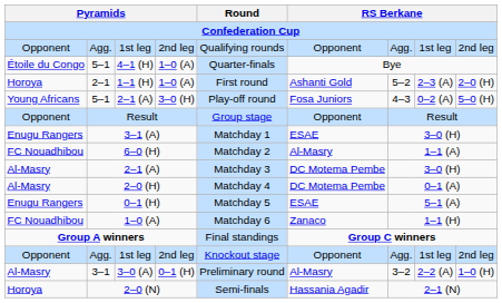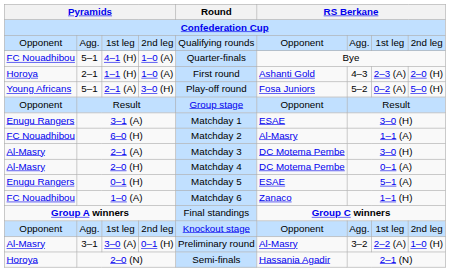5–1 / 4–1 (H) | column 1: Étoile du Congo -> FC Nouadhibou
2–1 | column 7: 5–2 -> 4–3
5–1 / 2–1 (A) | column 7: 4–3 -> 5–2
